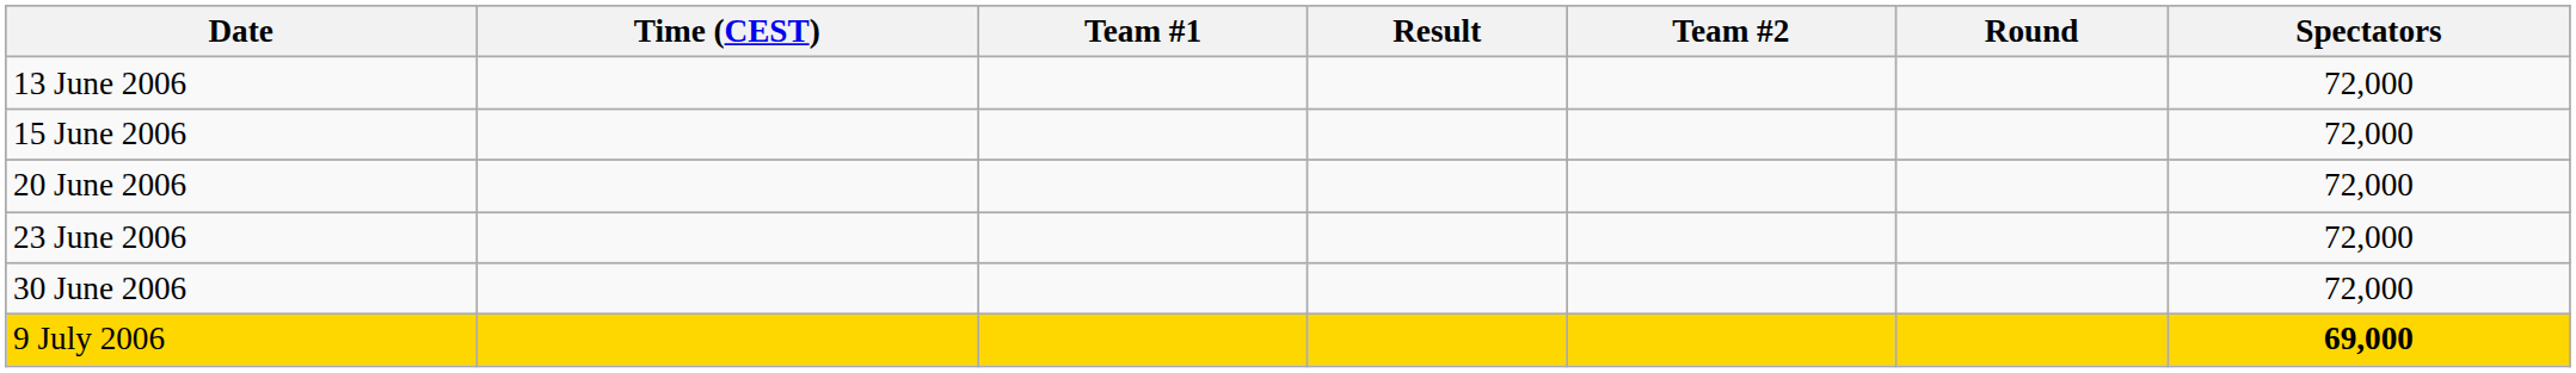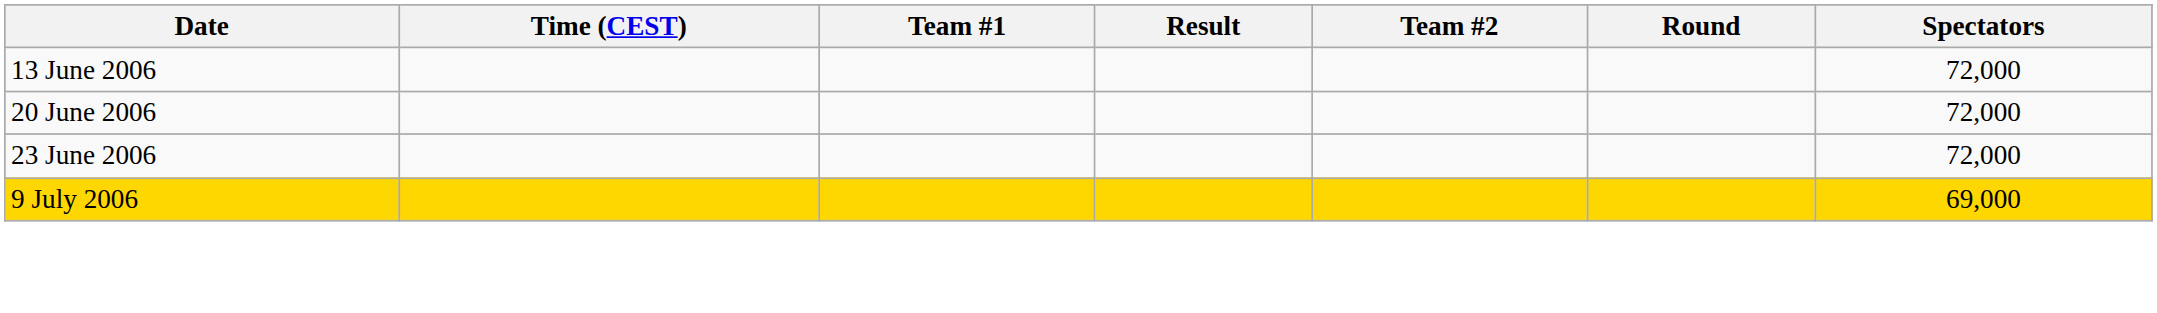- row: 15 June 2006 | 72,000
- row: 30 June 2006 | 72,000
9 July 2006 | Spectators: bold -> normal
